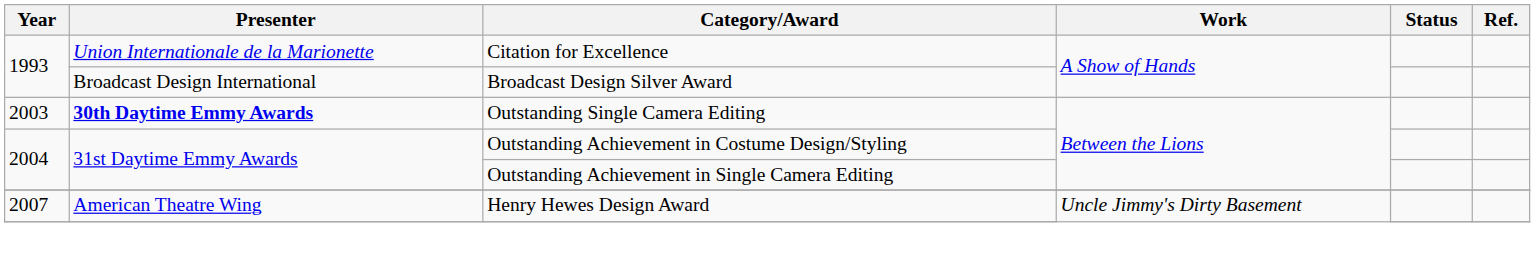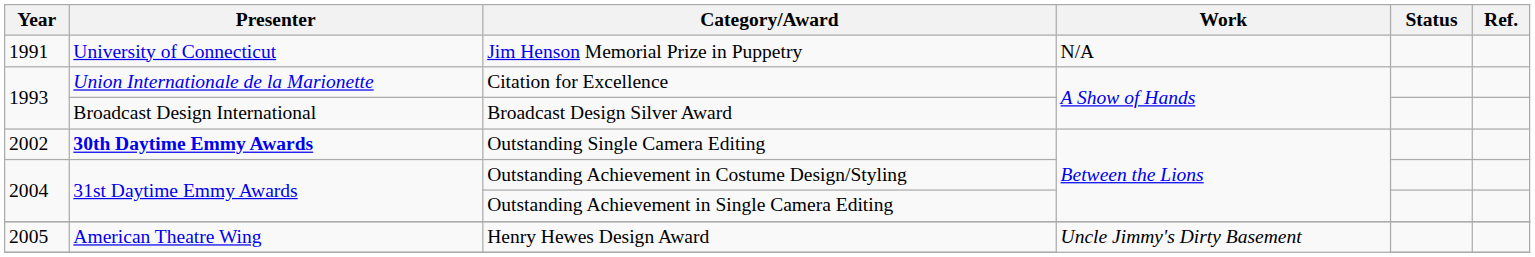+ row: 1991 | University of Connecticut | Jim Henson Memorial Prize in Puppetry | N/A
Outstanding Single Camera Editing | Year: 2003 -> 2002
Henry Hewes Design Award | Year: 2007 -> 2005
